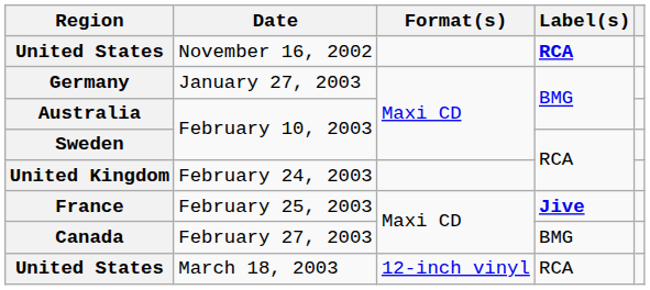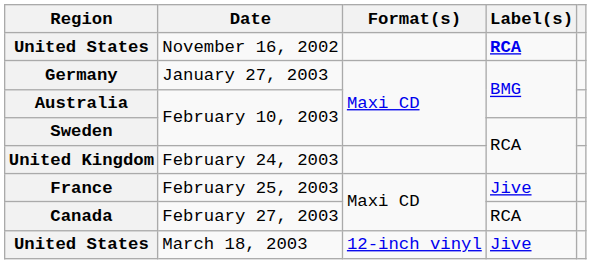France | Label(s): bold -> normal
Canada | Label(s): BMG -> RCA
United States / March 18, 2003 | Label(s): RCA -> Jive
